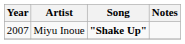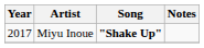Miyu Inoue | Year: 2007 -> 2017
